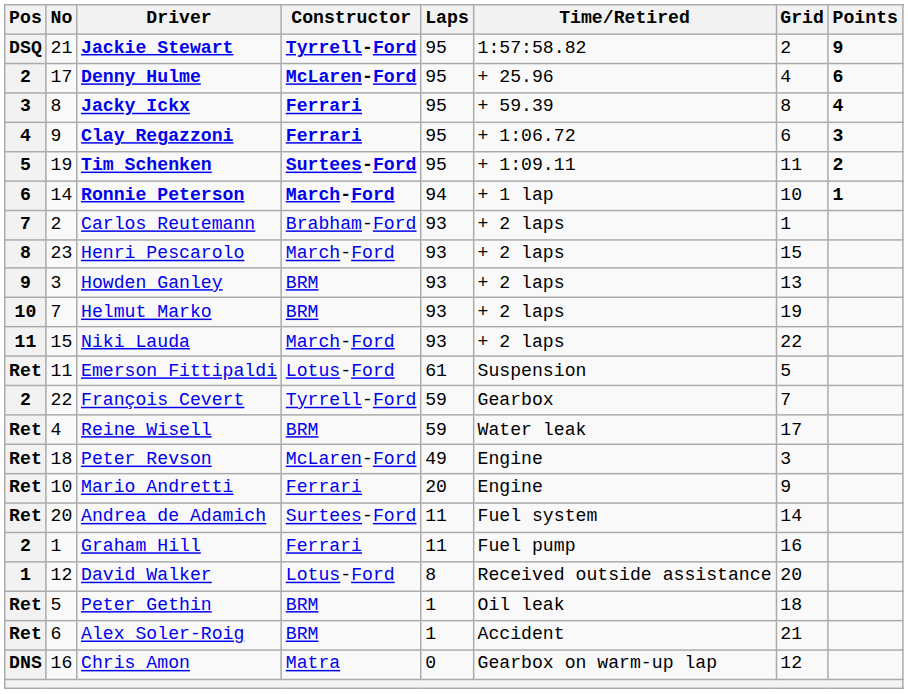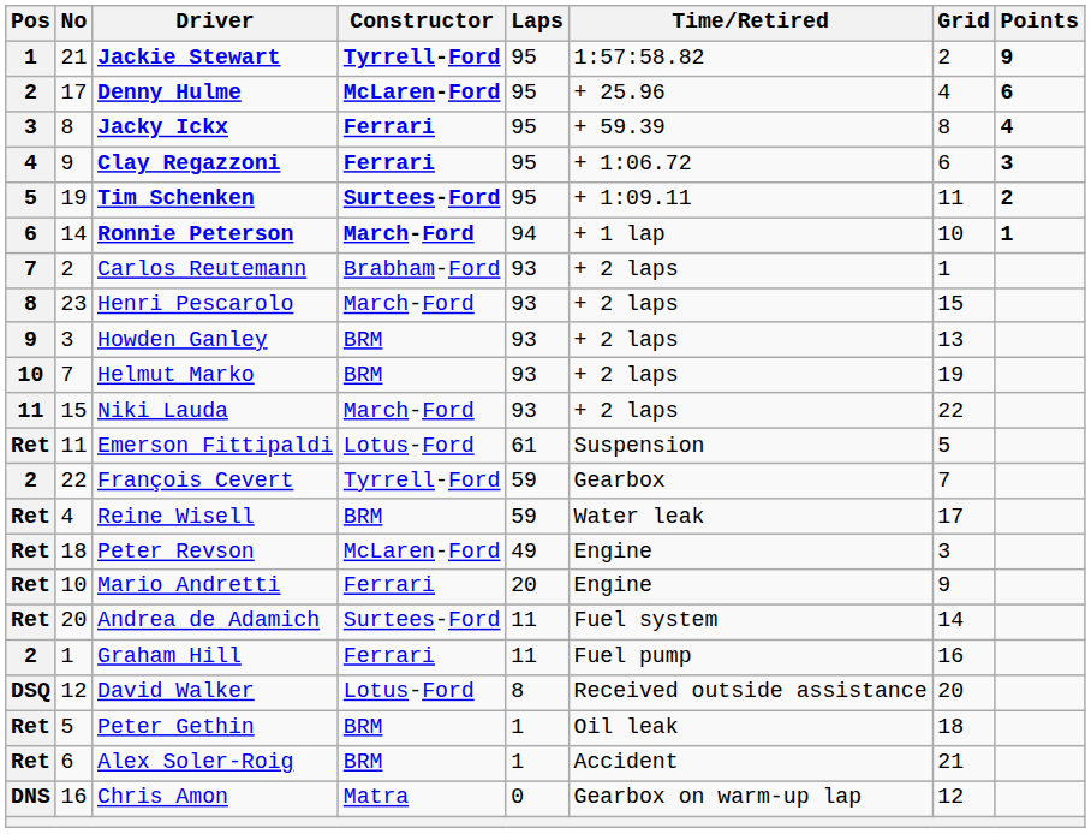Jackie Stewart | Pos: DSQ -> 1
David Walker | Pos: 1 -> DSQ
